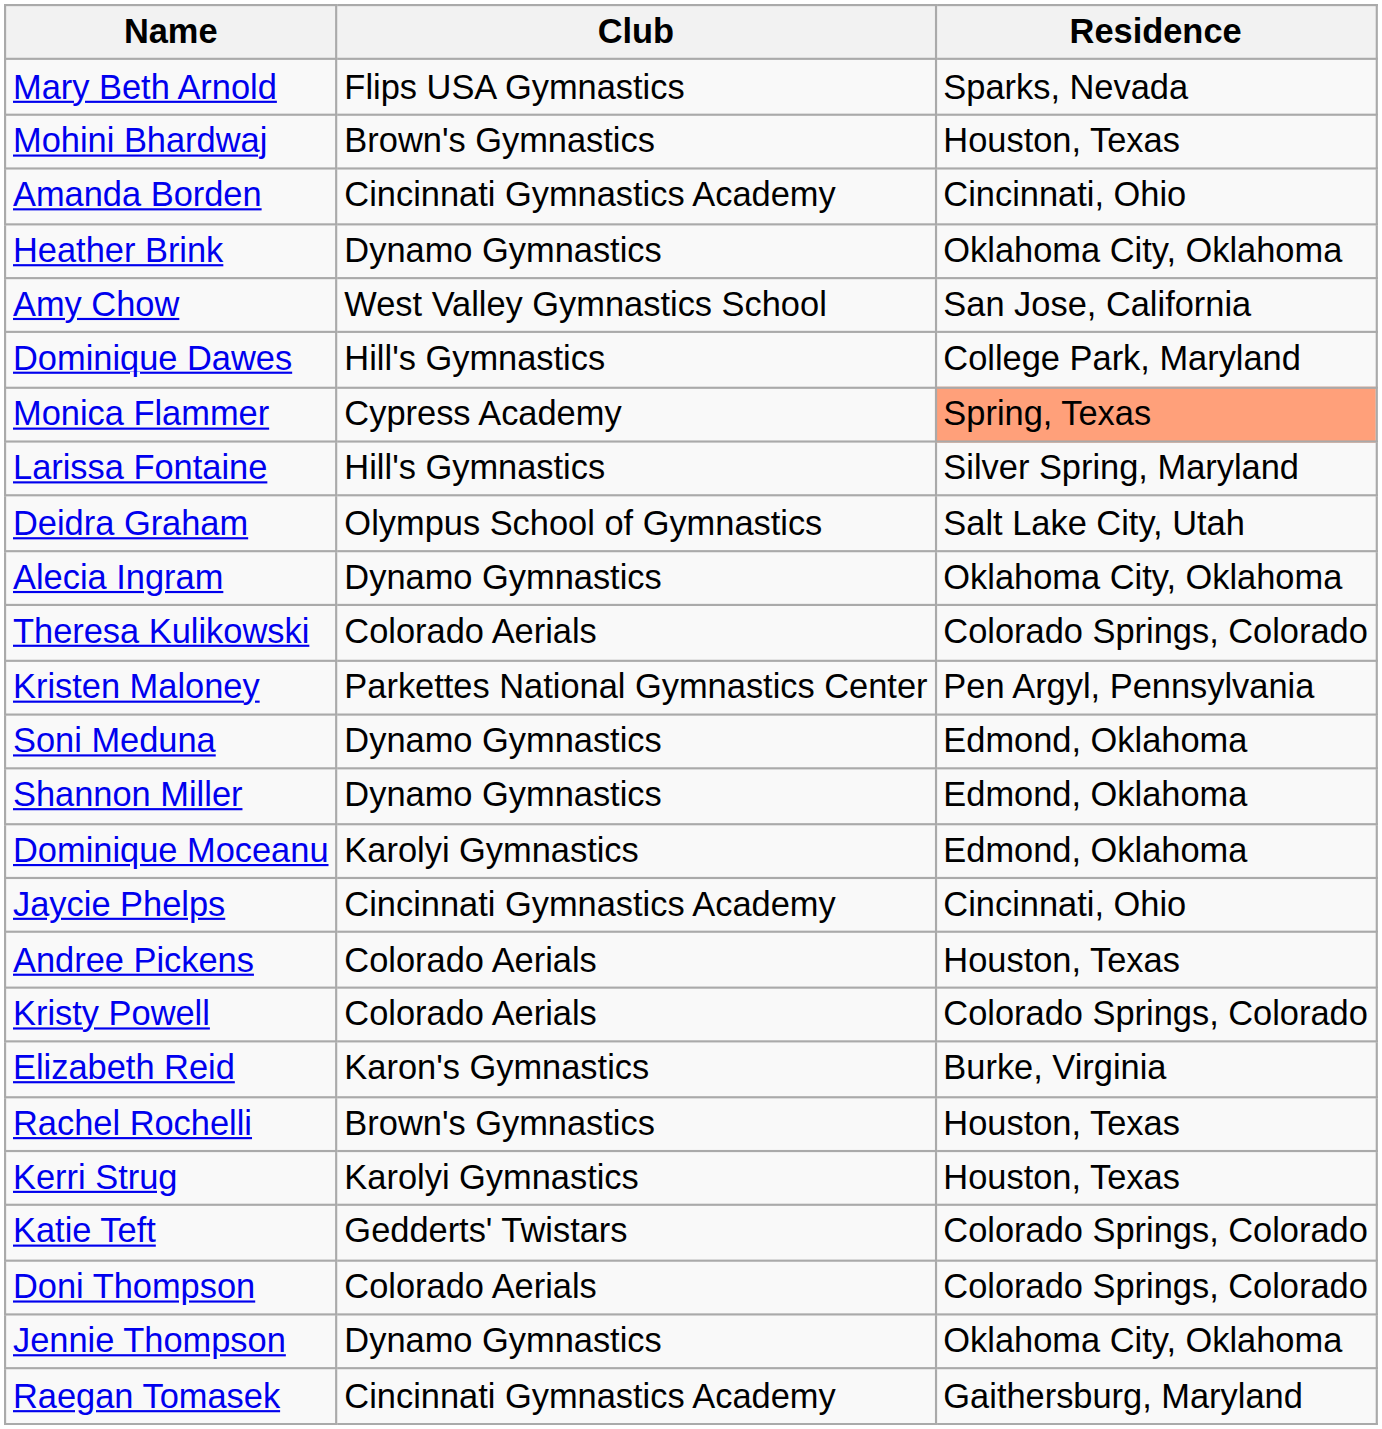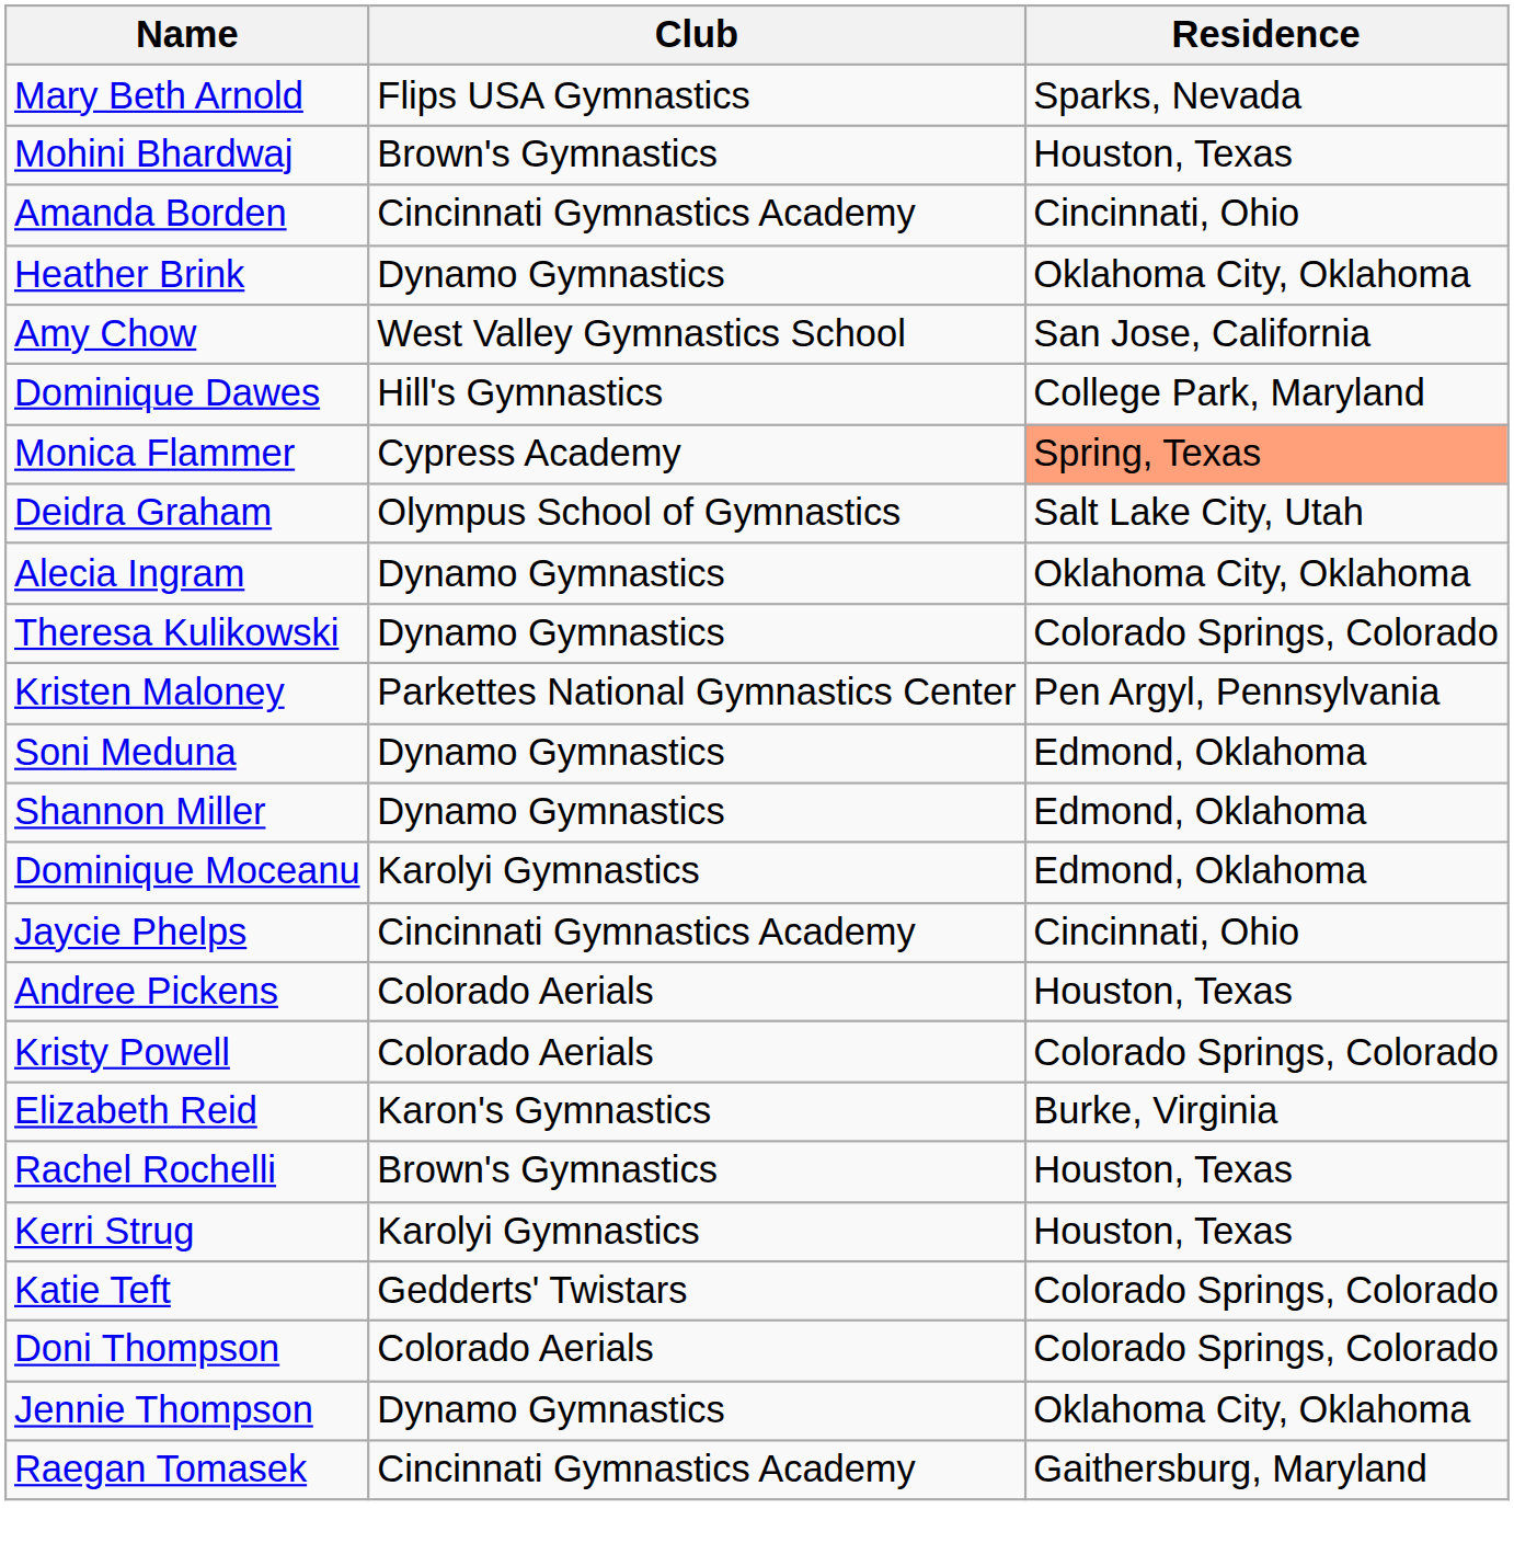- row: Larissa Fontaine | Hill's Gymnastics | Silver Spring, Maryland
Theresa Kulikowski | Club: Colorado Aerials -> Dynamo Gymnastics
